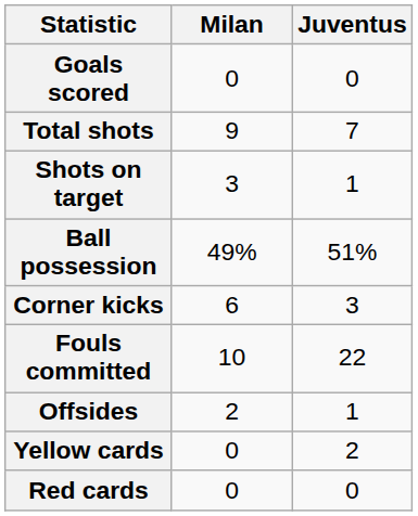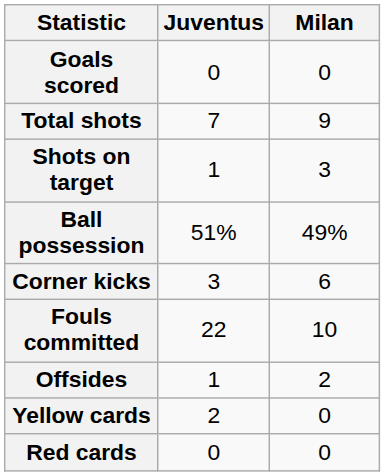columns swapped: Juventus <-> Milan
